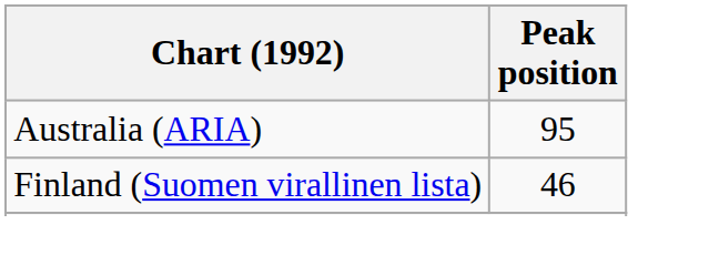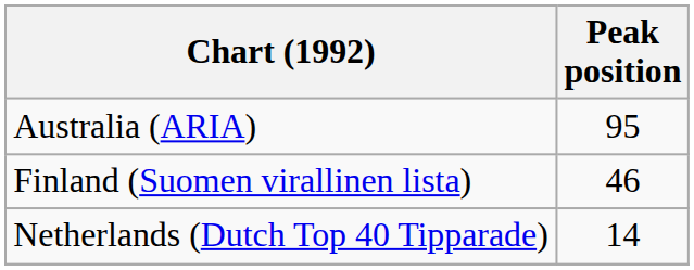+ row: Netherlands (Dutch Top 40 Tipparade) | 14
